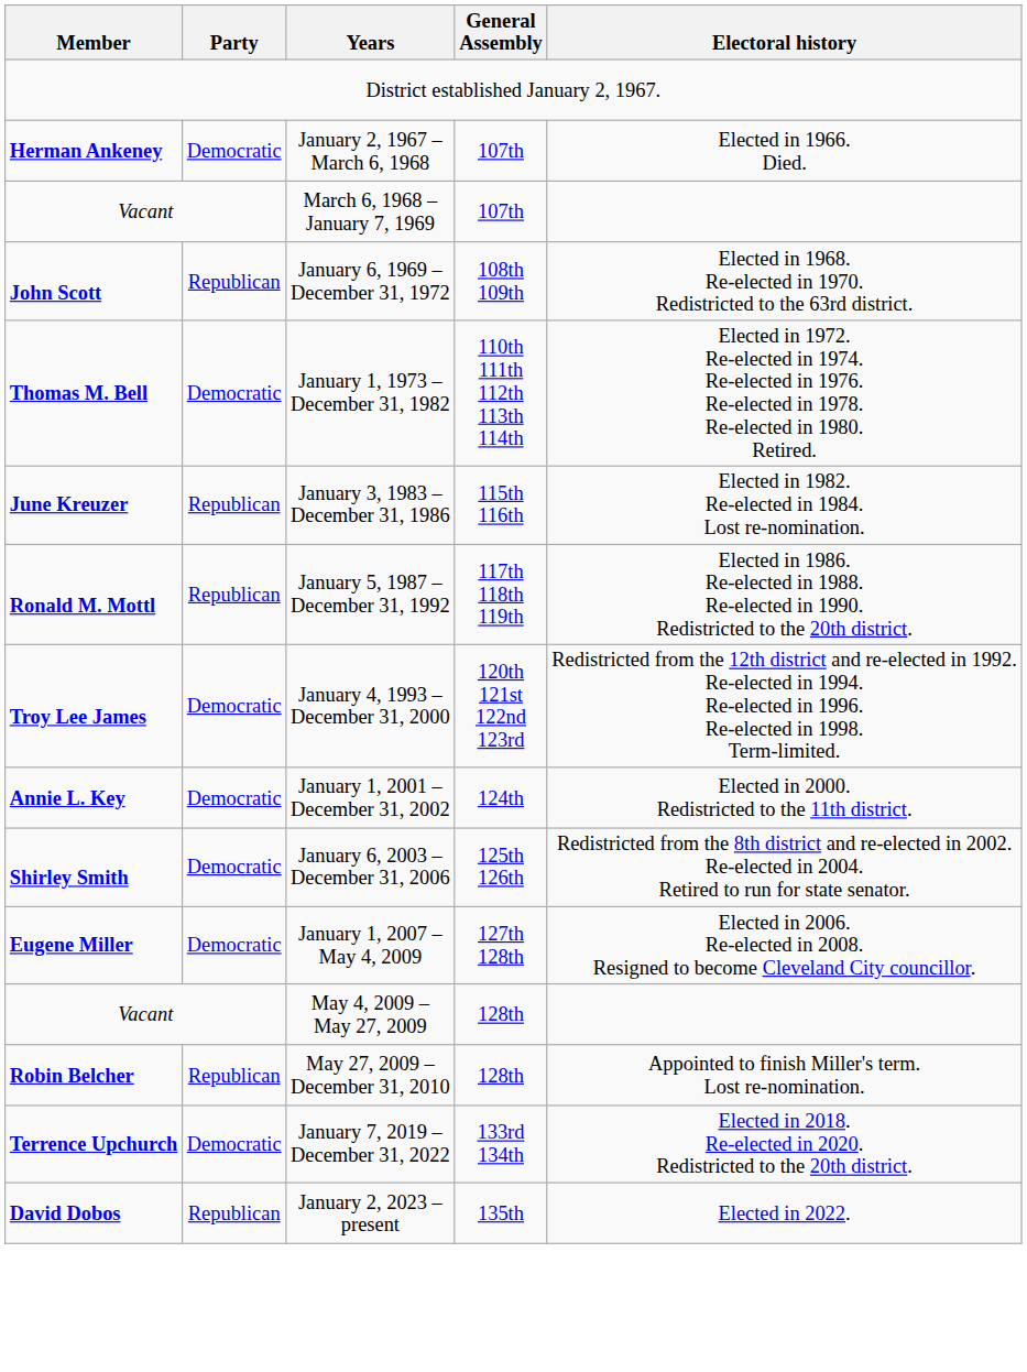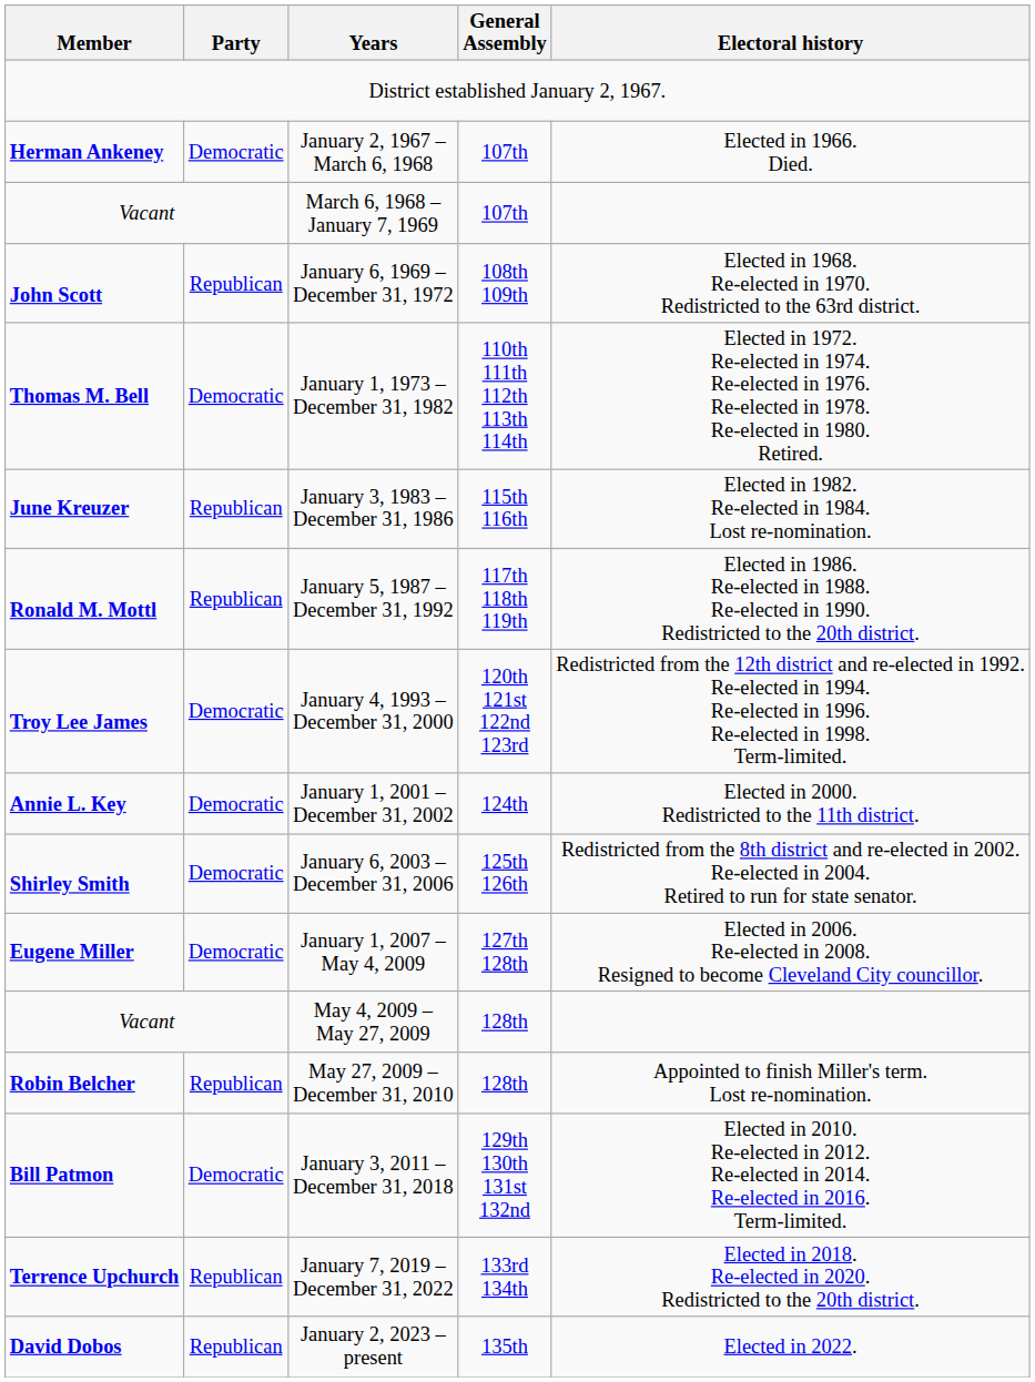+ row: Bill Patmon | Democratic | January 3, 2011 – December 31, 2018 | 129th 130th 131st 132nd | Elected in 2010. Re-elected in 2012. Re-elected in 2014. Re-elected in 2016. Term-limited.
January 7, 2019 – December 31, 2022 | Party: Democratic -> Republican
